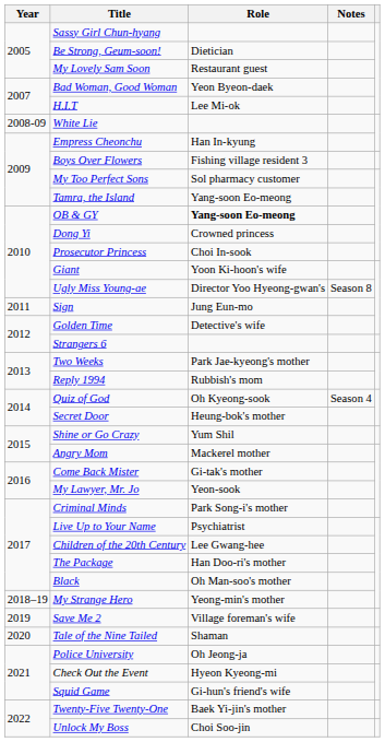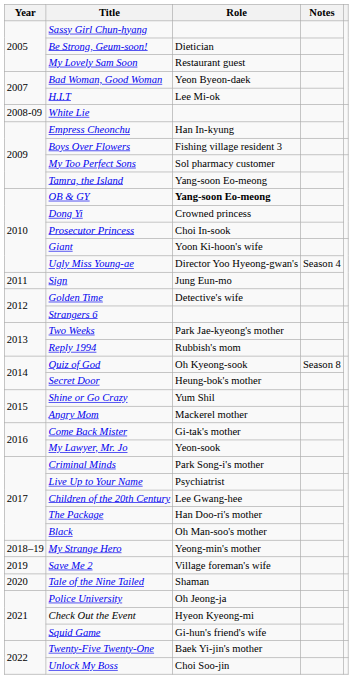Ugly Miss Young-ae | Notes: Season 8 -> Season 4
Quiz of God | Notes: Season 4 -> Season 8
